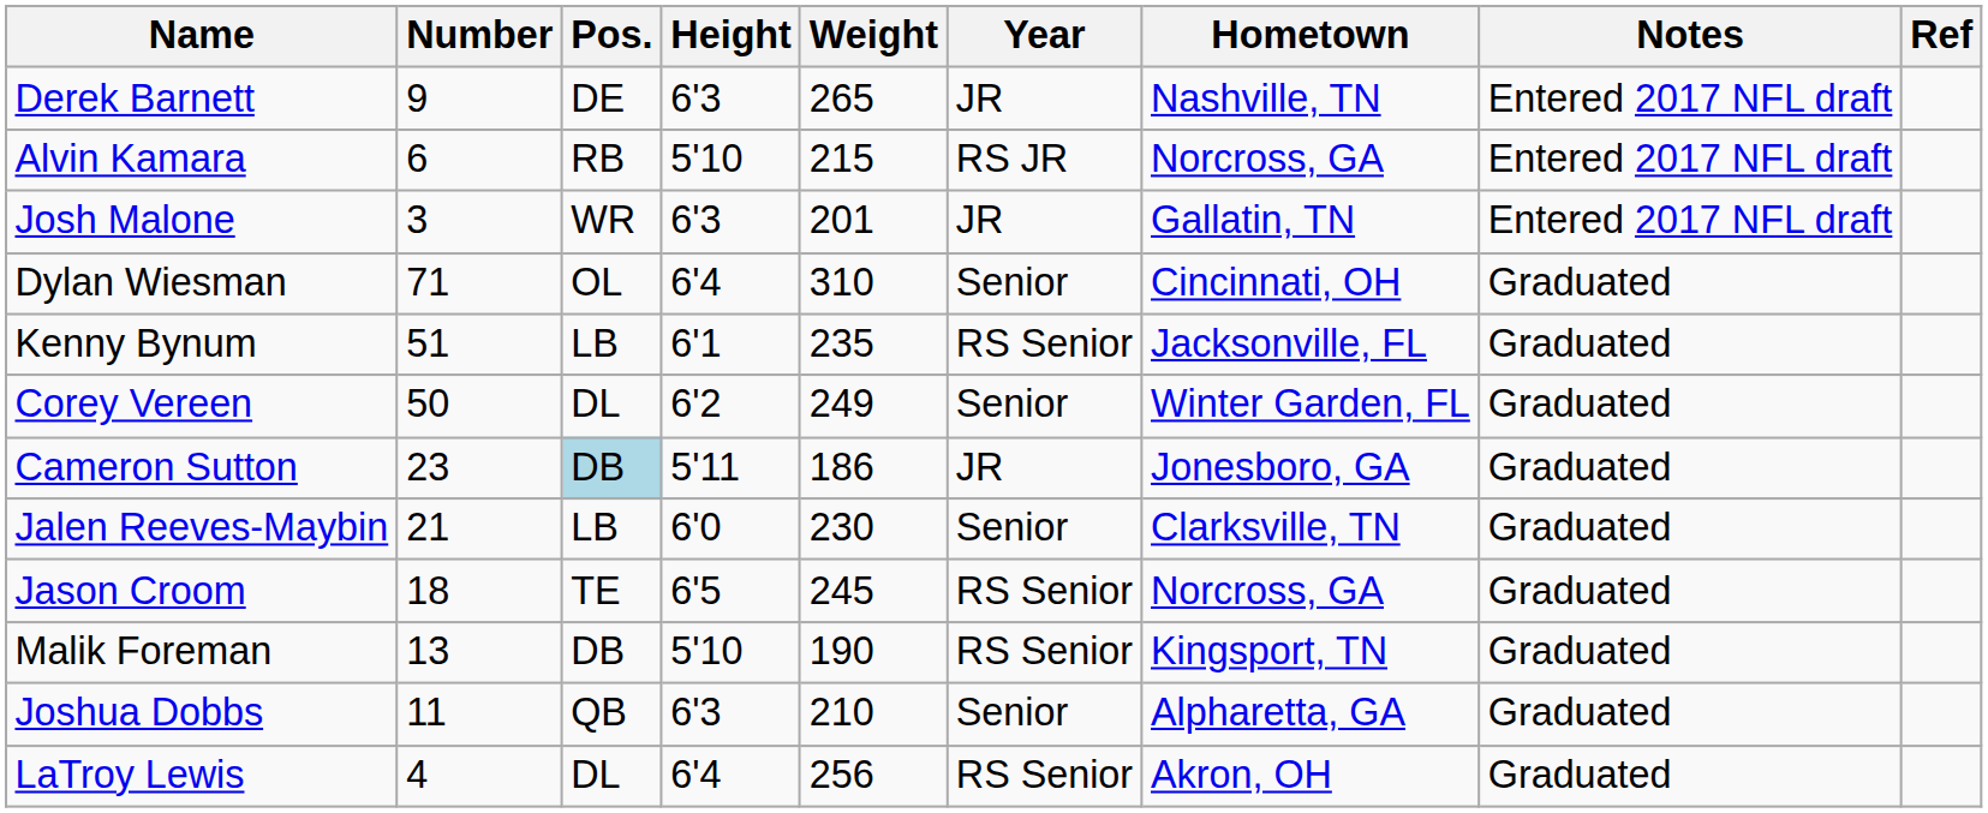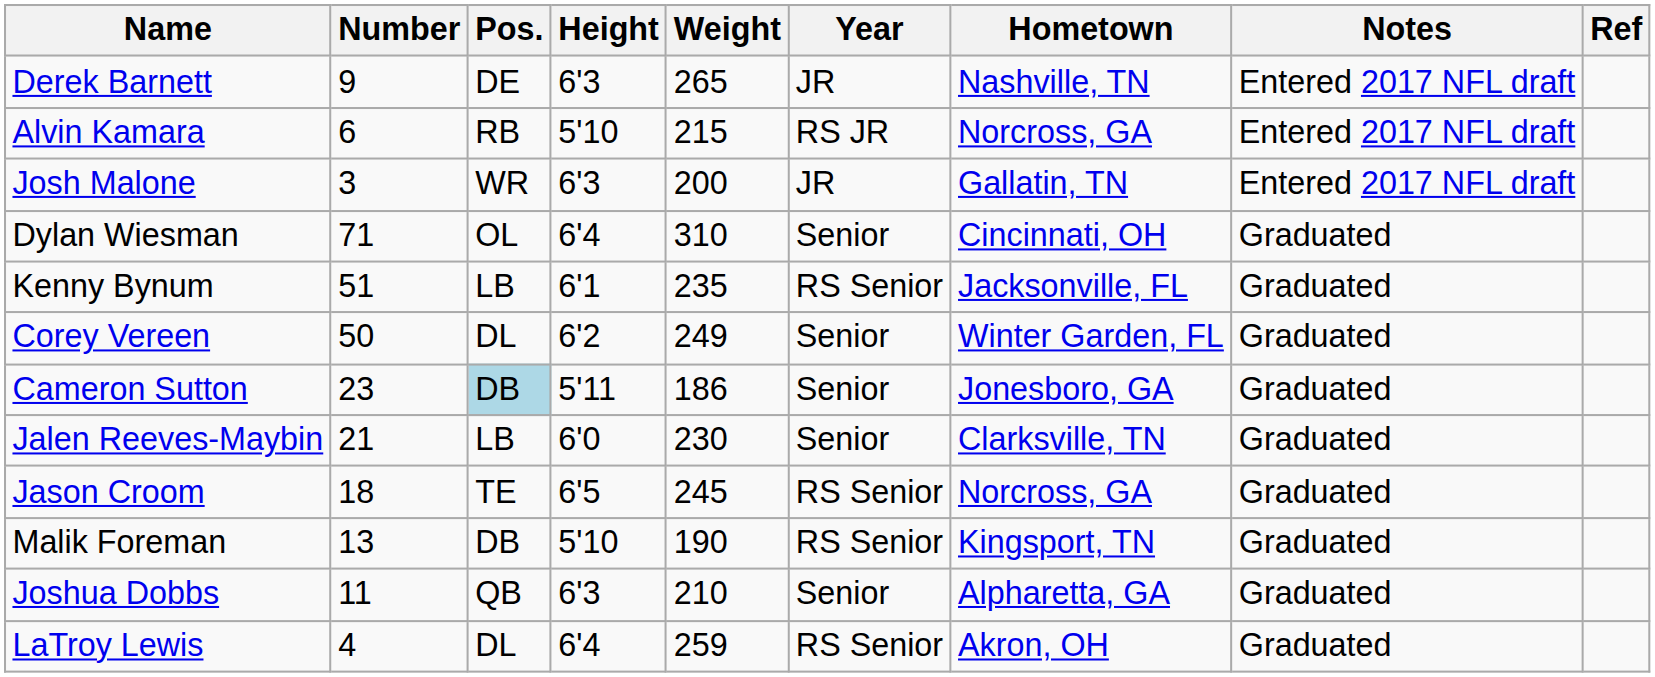Josh Malone | Weight: 201 -> 200
Cameron Sutton | Year: JR -> Senior
LaTroy Lewis | Weight: 256 -> 259
